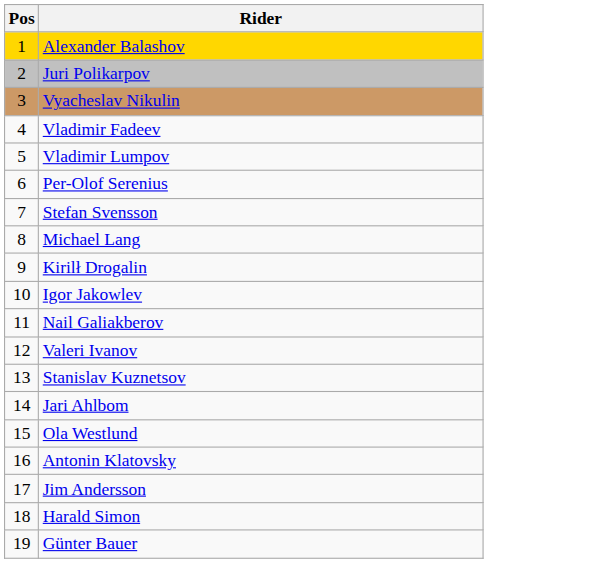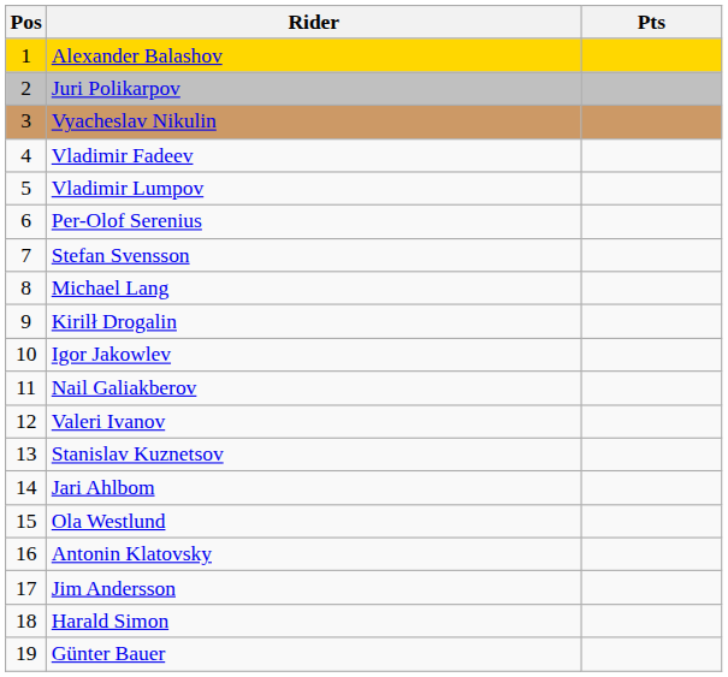+ column: Pts
